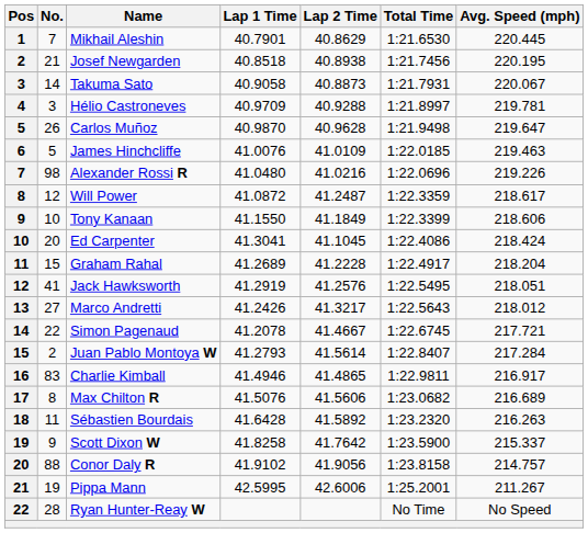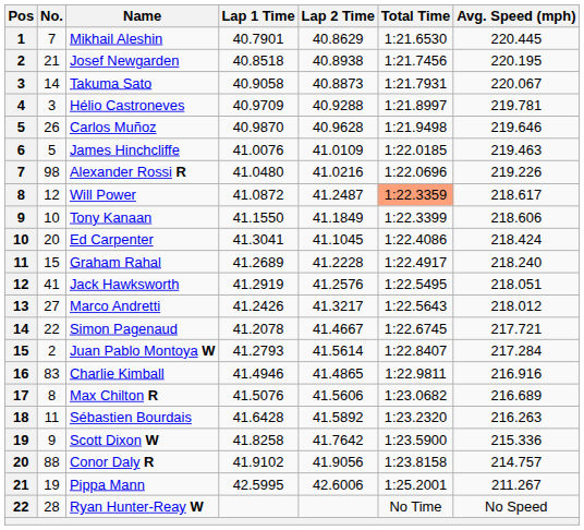Carlos Muñoz | Avg. Speed (mph): 219.647 -> 219.646
Will Power | Total Time: no background -> lightsalmon background
Graham Rahal | Avg. Speed (mph): 218.204 -> 218.240
Charlie Kimball | Avg. Speed (mph): 216.917 -> 216.916
Scott Dixon W | Avg. Speed (mph): 215.337 -> 215.336
